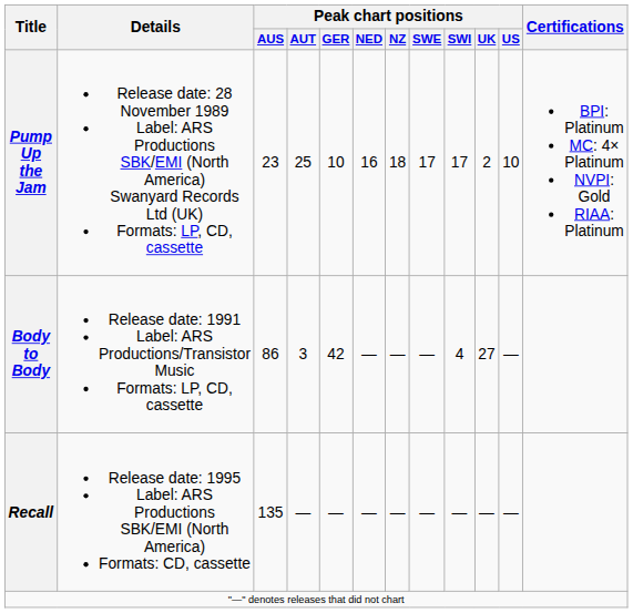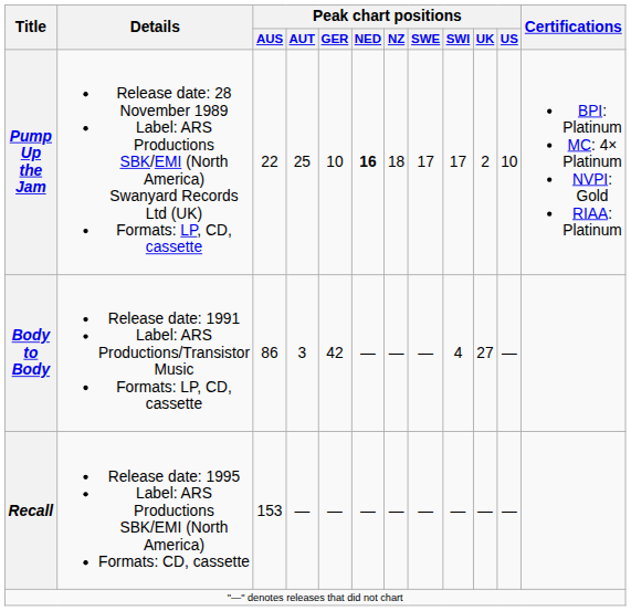Pump Up the Jam | Peak chart positions / AUS: 23 -> 22
Pump Up the Jam | Peak chart positions / NED: normal -> bold
Recall | Peak chart positions / AUS: 135 -> 153
